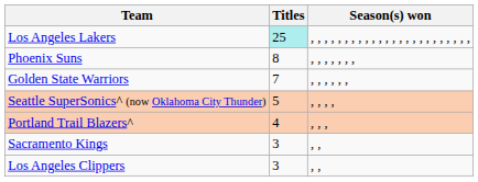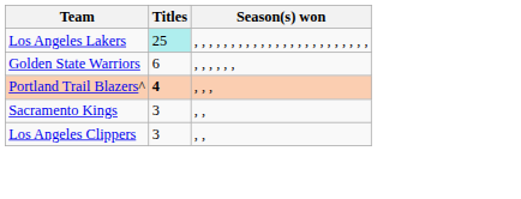- row: Phoenix Suns | 8 | , , , , , , ,
Golden State Warriors | Titles: 7 -> 6
- row: Seattle SuperSonics^ (now Oklahoma City Thunder) | 5 | , , , ,
Portland Trail Blazers^ | Titles: normal -> bold
